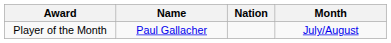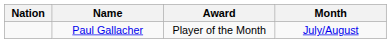columns swapped: Nation <-> Award
